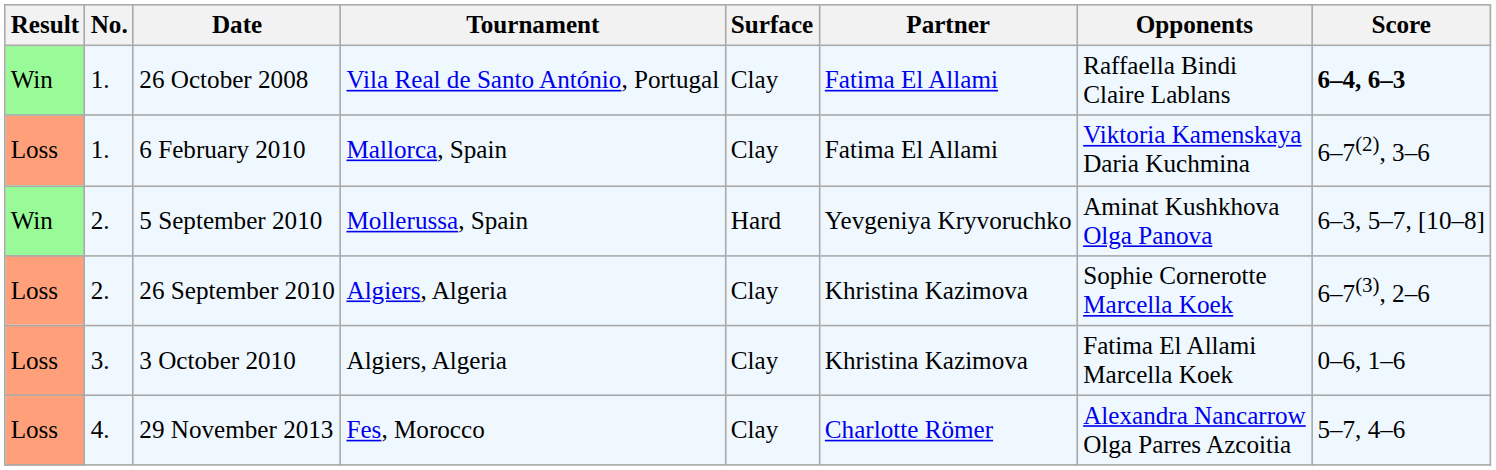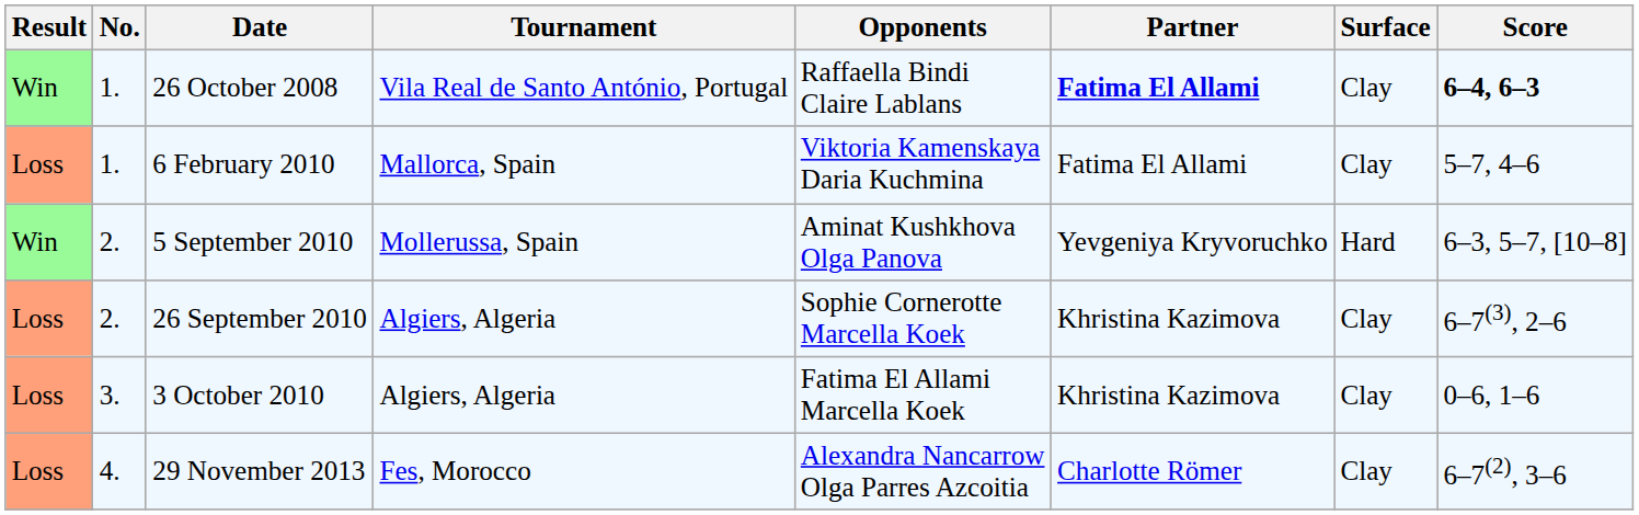columns swapped: Surface <-> Opponents
26 October 2008 | Partner: normal -> bold
6 February 2010 | Score: 6–7(2), 3–6 -> 5–7, 4–6
29 November 2013 | Score: 5–7, 4–6 -> 6–7(2), 3–6
